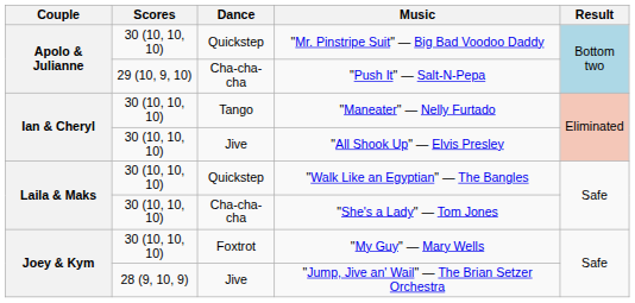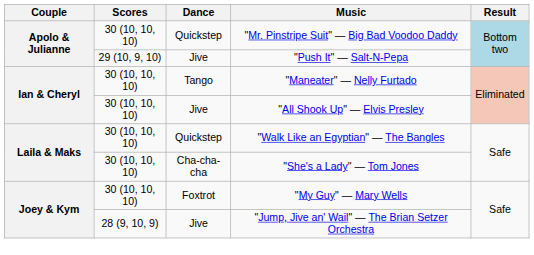"Push It" — Salt-N-Pepa | Dance: Cha-cha-cha -> Jive
